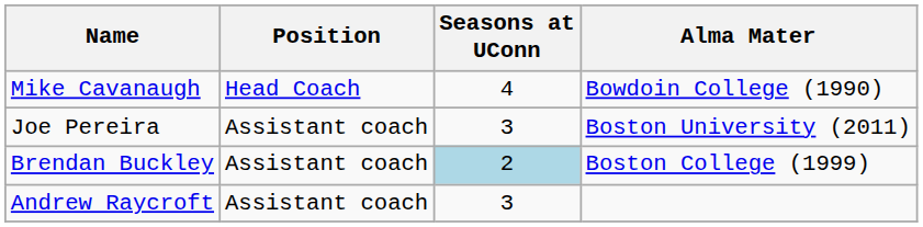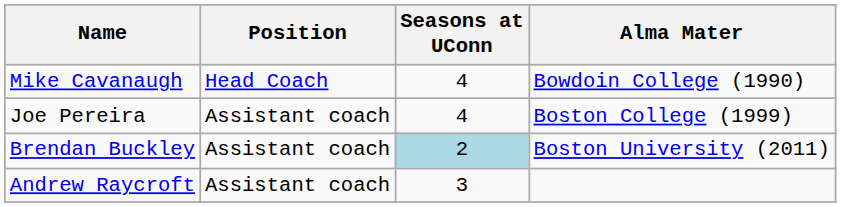Joe Pereira | Seasons at UConn: 3 -> 4
Joe Pereira | Alma Mater: Boston University (2011) -> Boston College (1999)
Brendan Buckley | Alma Mater: Boston College (1999) -> Boston University (2011)
